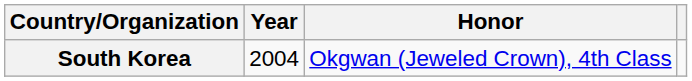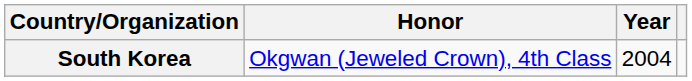columns swapped: Year <-> Honor
